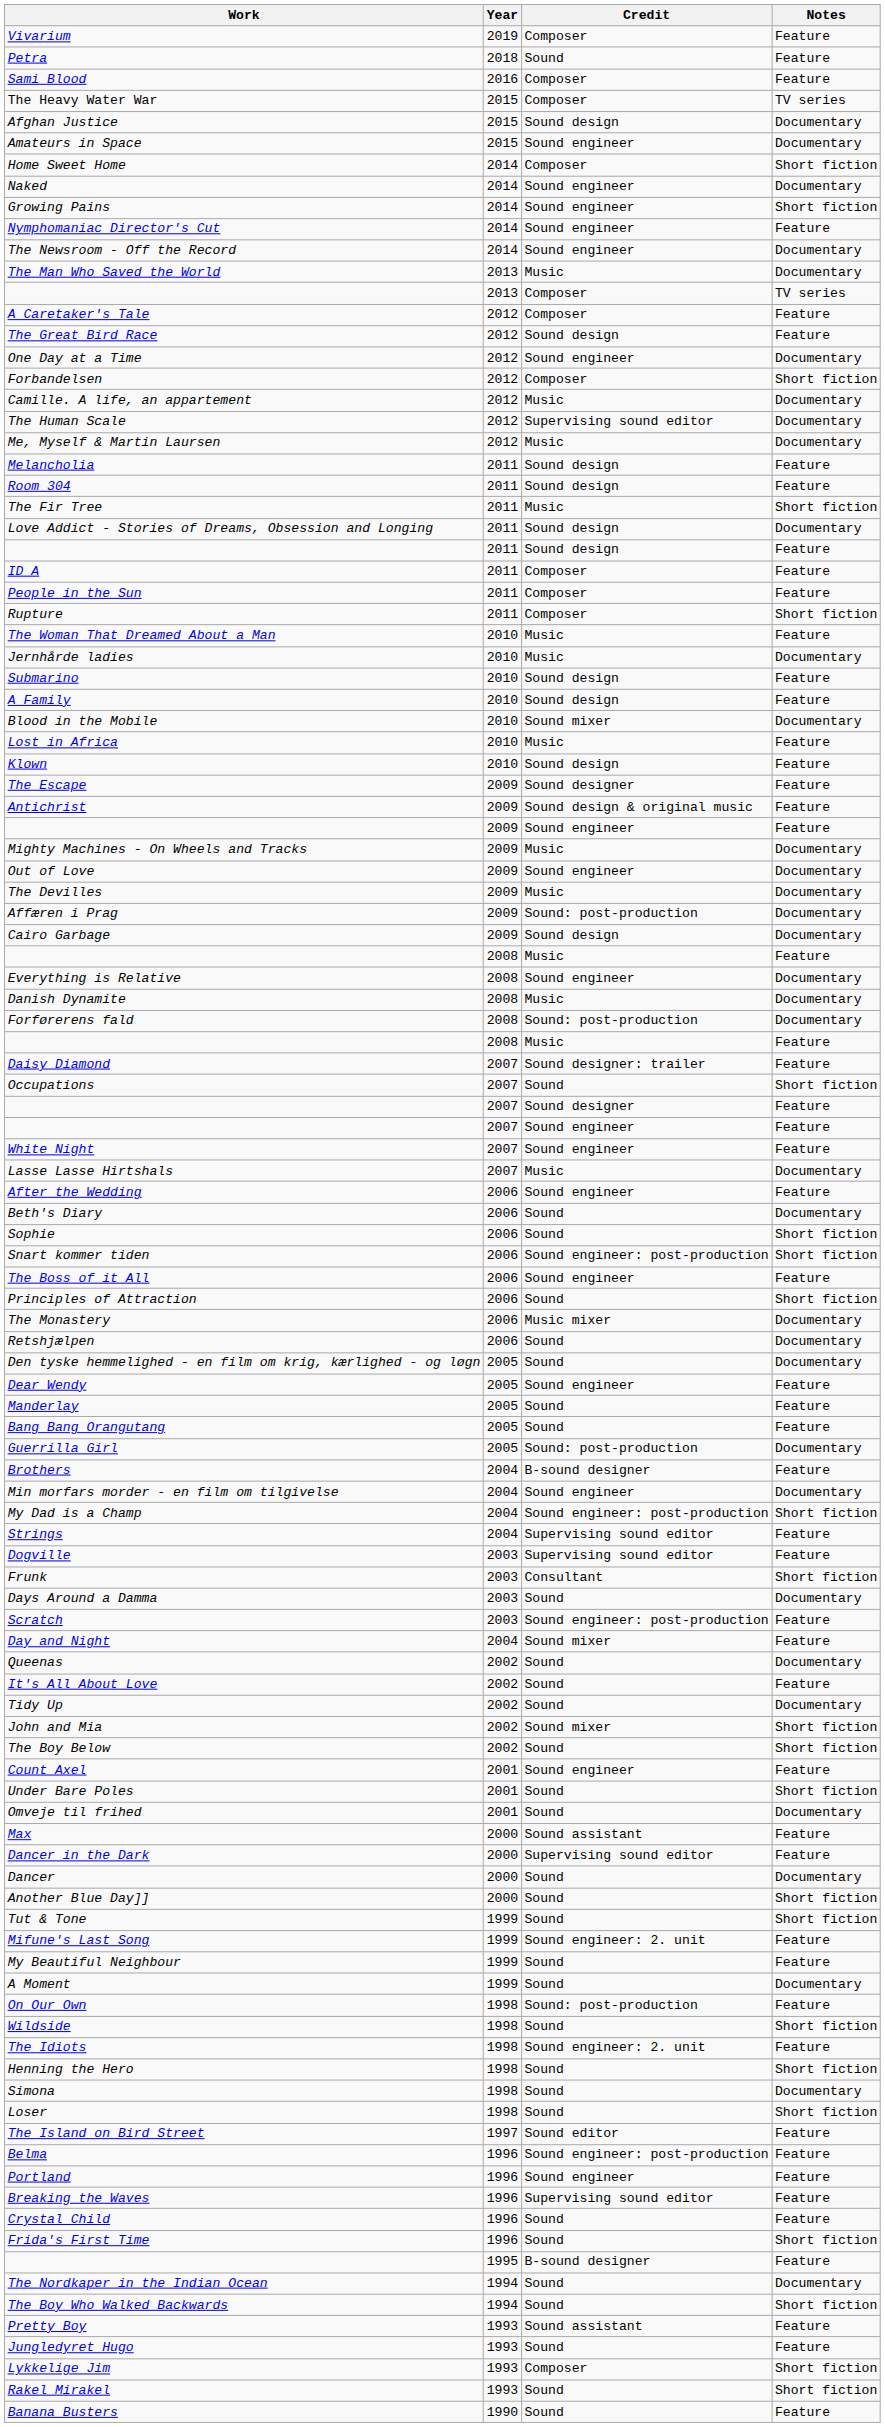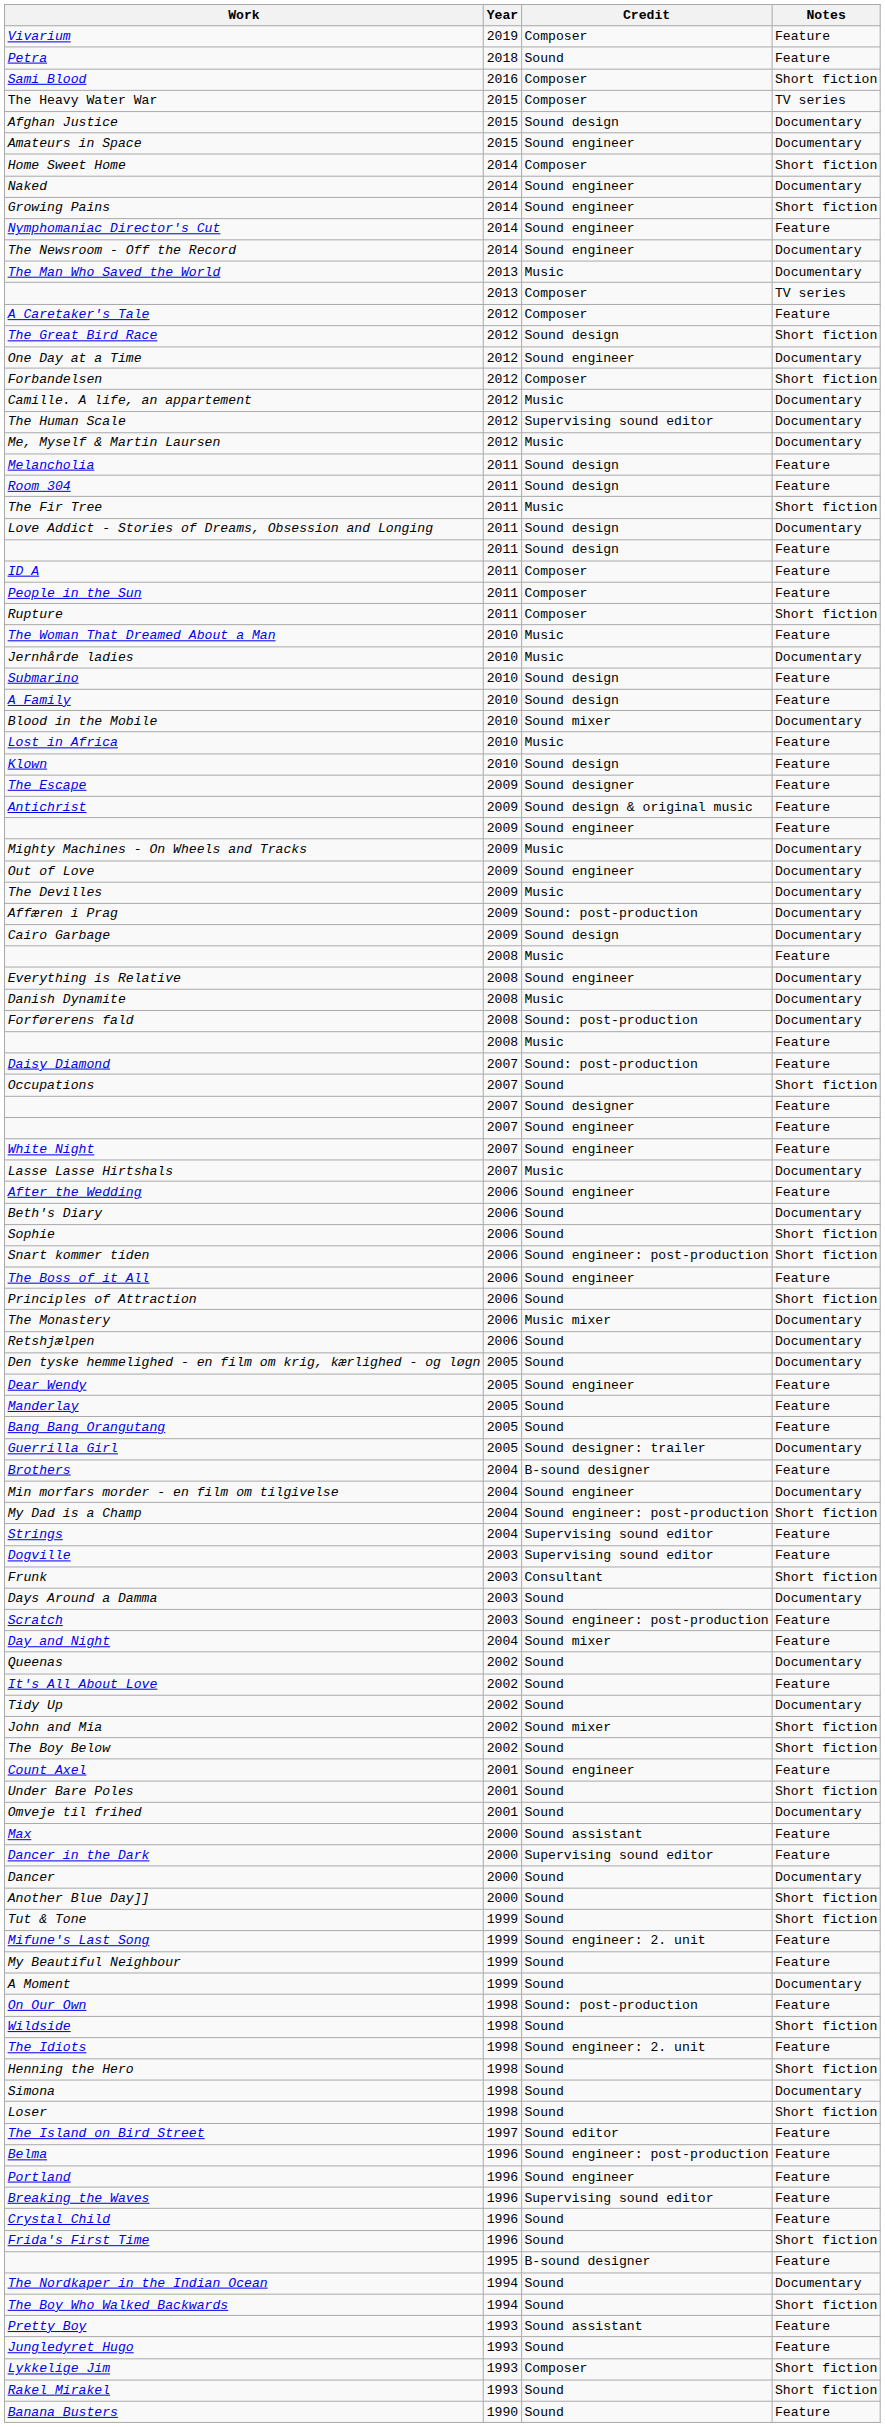Sami Blood | Notes: Feature -> Short fiction
The Great Bird Race | Notes: Feature -> Short fiction
Daisy Diamond | Credit: Sound designer: trailer -> Sound: post-production
Guerrilla Girl | Credit: Sound: post-production -> Sound designer: trailer
